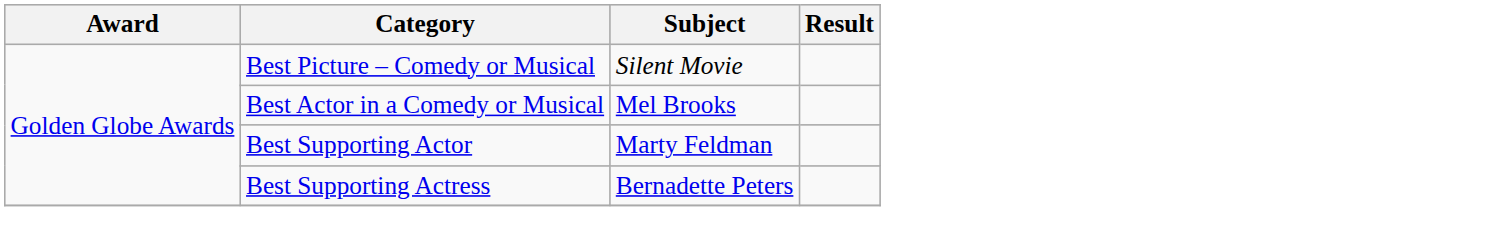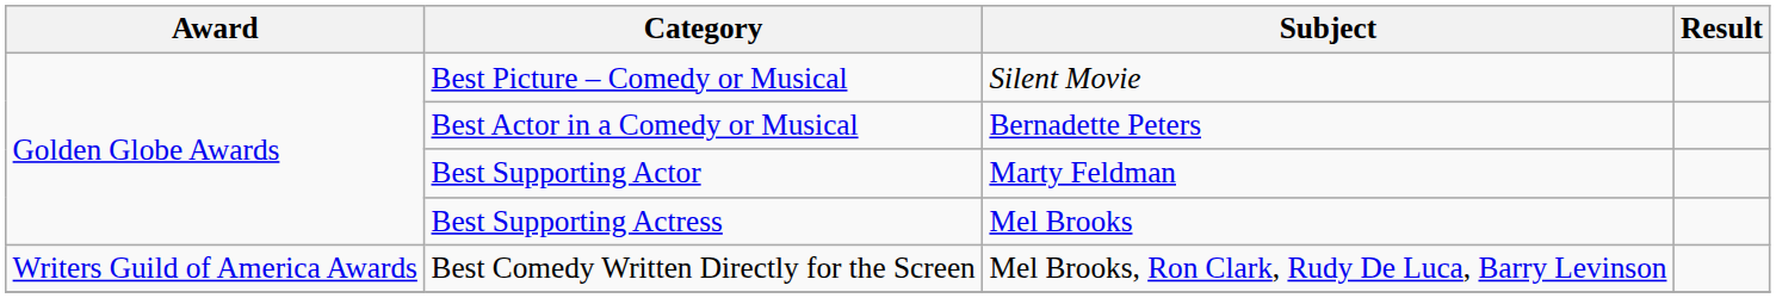Best Actor in a Comedy or Musical | Subject: Mel Brooks -> Bernadette Peters
Best Supporting Actress | Subject: Bernadette Peters -> Mel Brooks
+ row: Writers Guild of America Awards | Best Comedy Written Directly for the Screen | Mel Brooks, Ron Clark, Rudy De Luca, Barry Levinson
